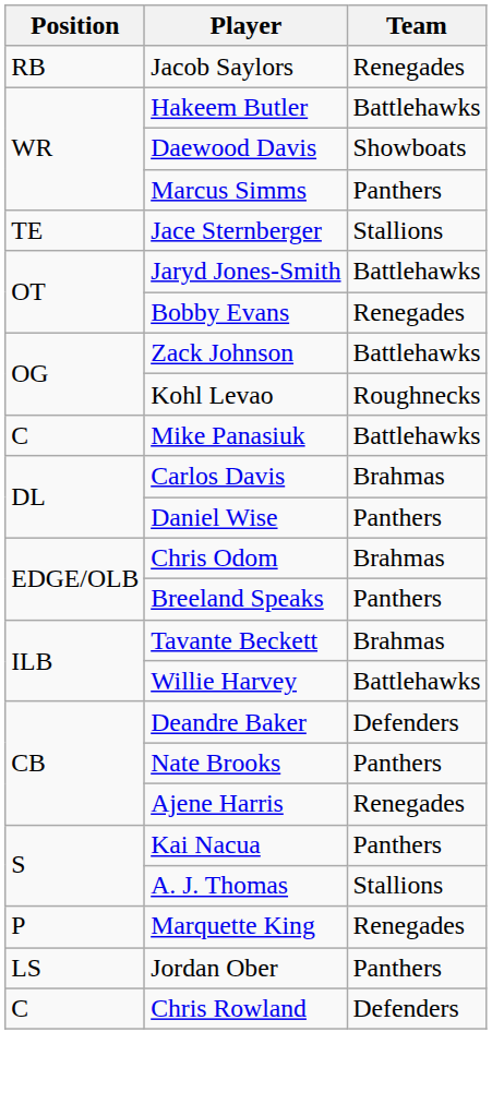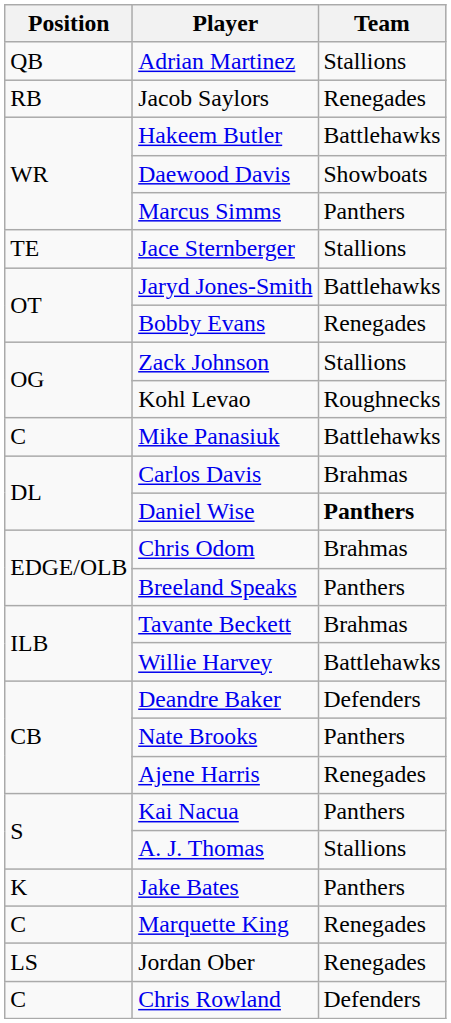+ row: QB | Adrian Martinez | Stallions
Zack Johnson | Team: Battlehawks -> Stallions
Daniel Wise | Team: normal -> bold
+ row: K | Jake Bates | Panthers
Marquette King | Position: P -> C
Jordan Ober | Team: Panthers -> Renegades
